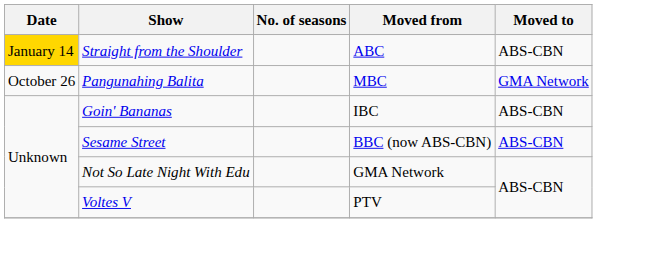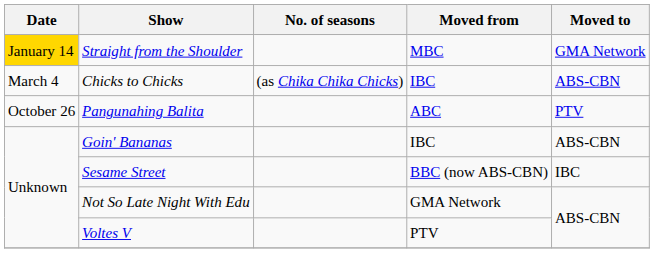Straight from the Shoulder | Moved from: ABC -> MBC
Straight from the Shoulder | Moved to: ABS-CBN -> GMA Network
+ row: March 4 | Chicks to Chicks | (as Chika Chika Chicks) | IBC | ABS-CBN
Pangunahing Balita | Moved from: MBC -> ABC
Pangunahing Balita | Moved to: GMA Network -> PTV
Sesame Street | Moved to: ABS-CBN -> IBC
